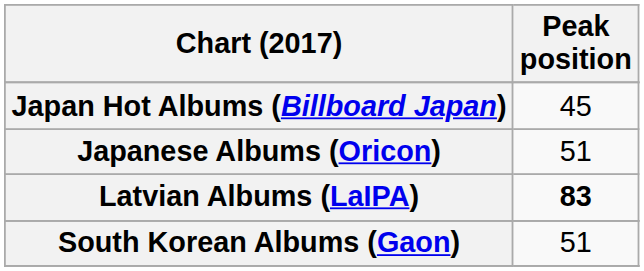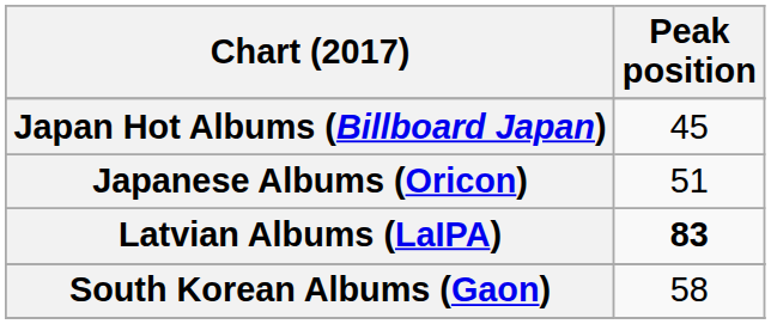South Korean Albums (Gaon) | Peak position: 51 -> 58
